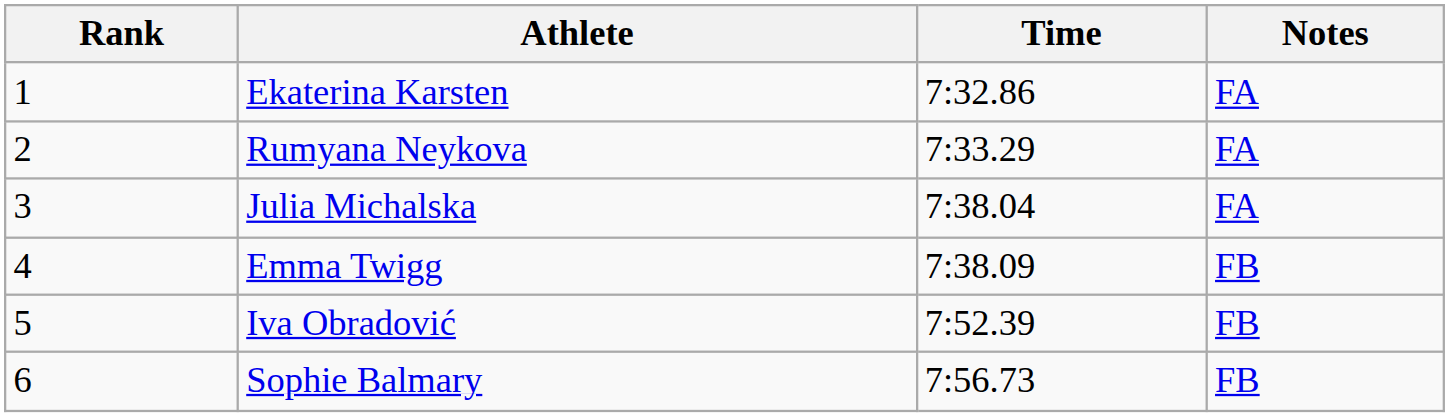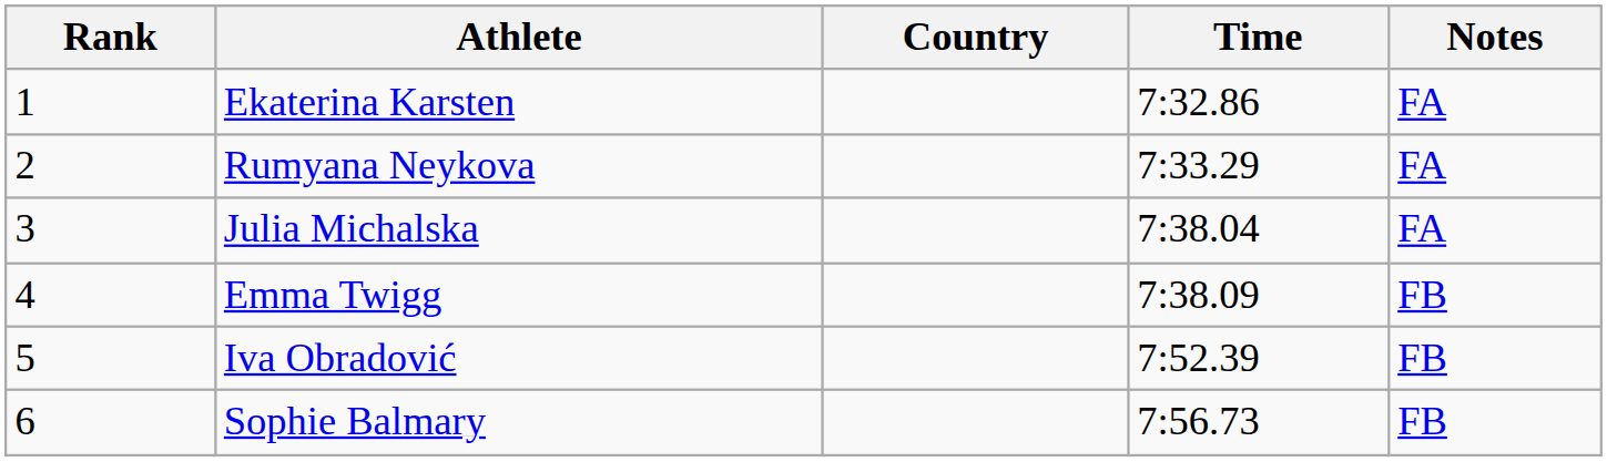+ column: Country
